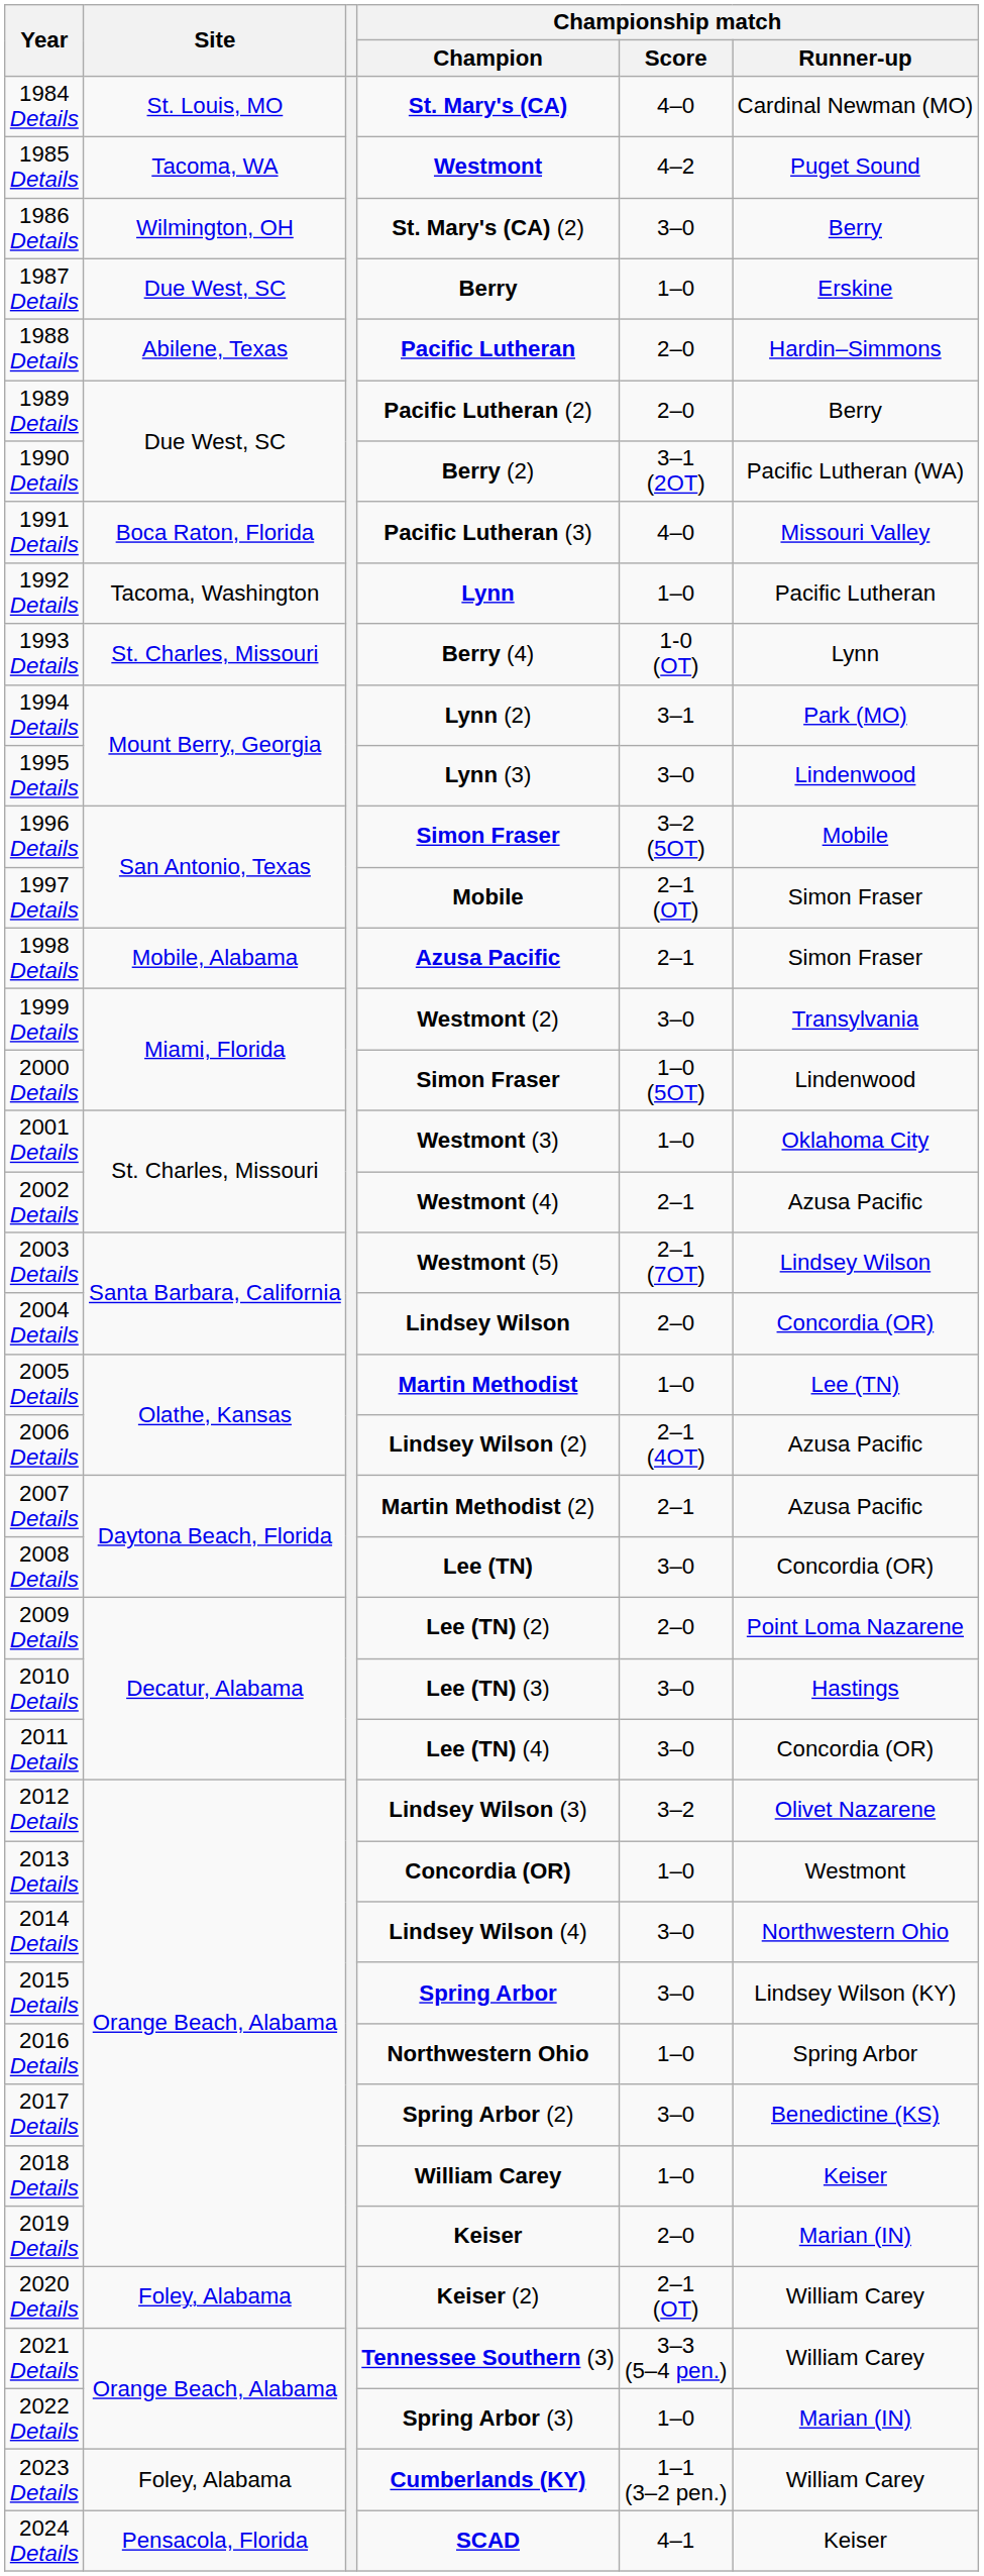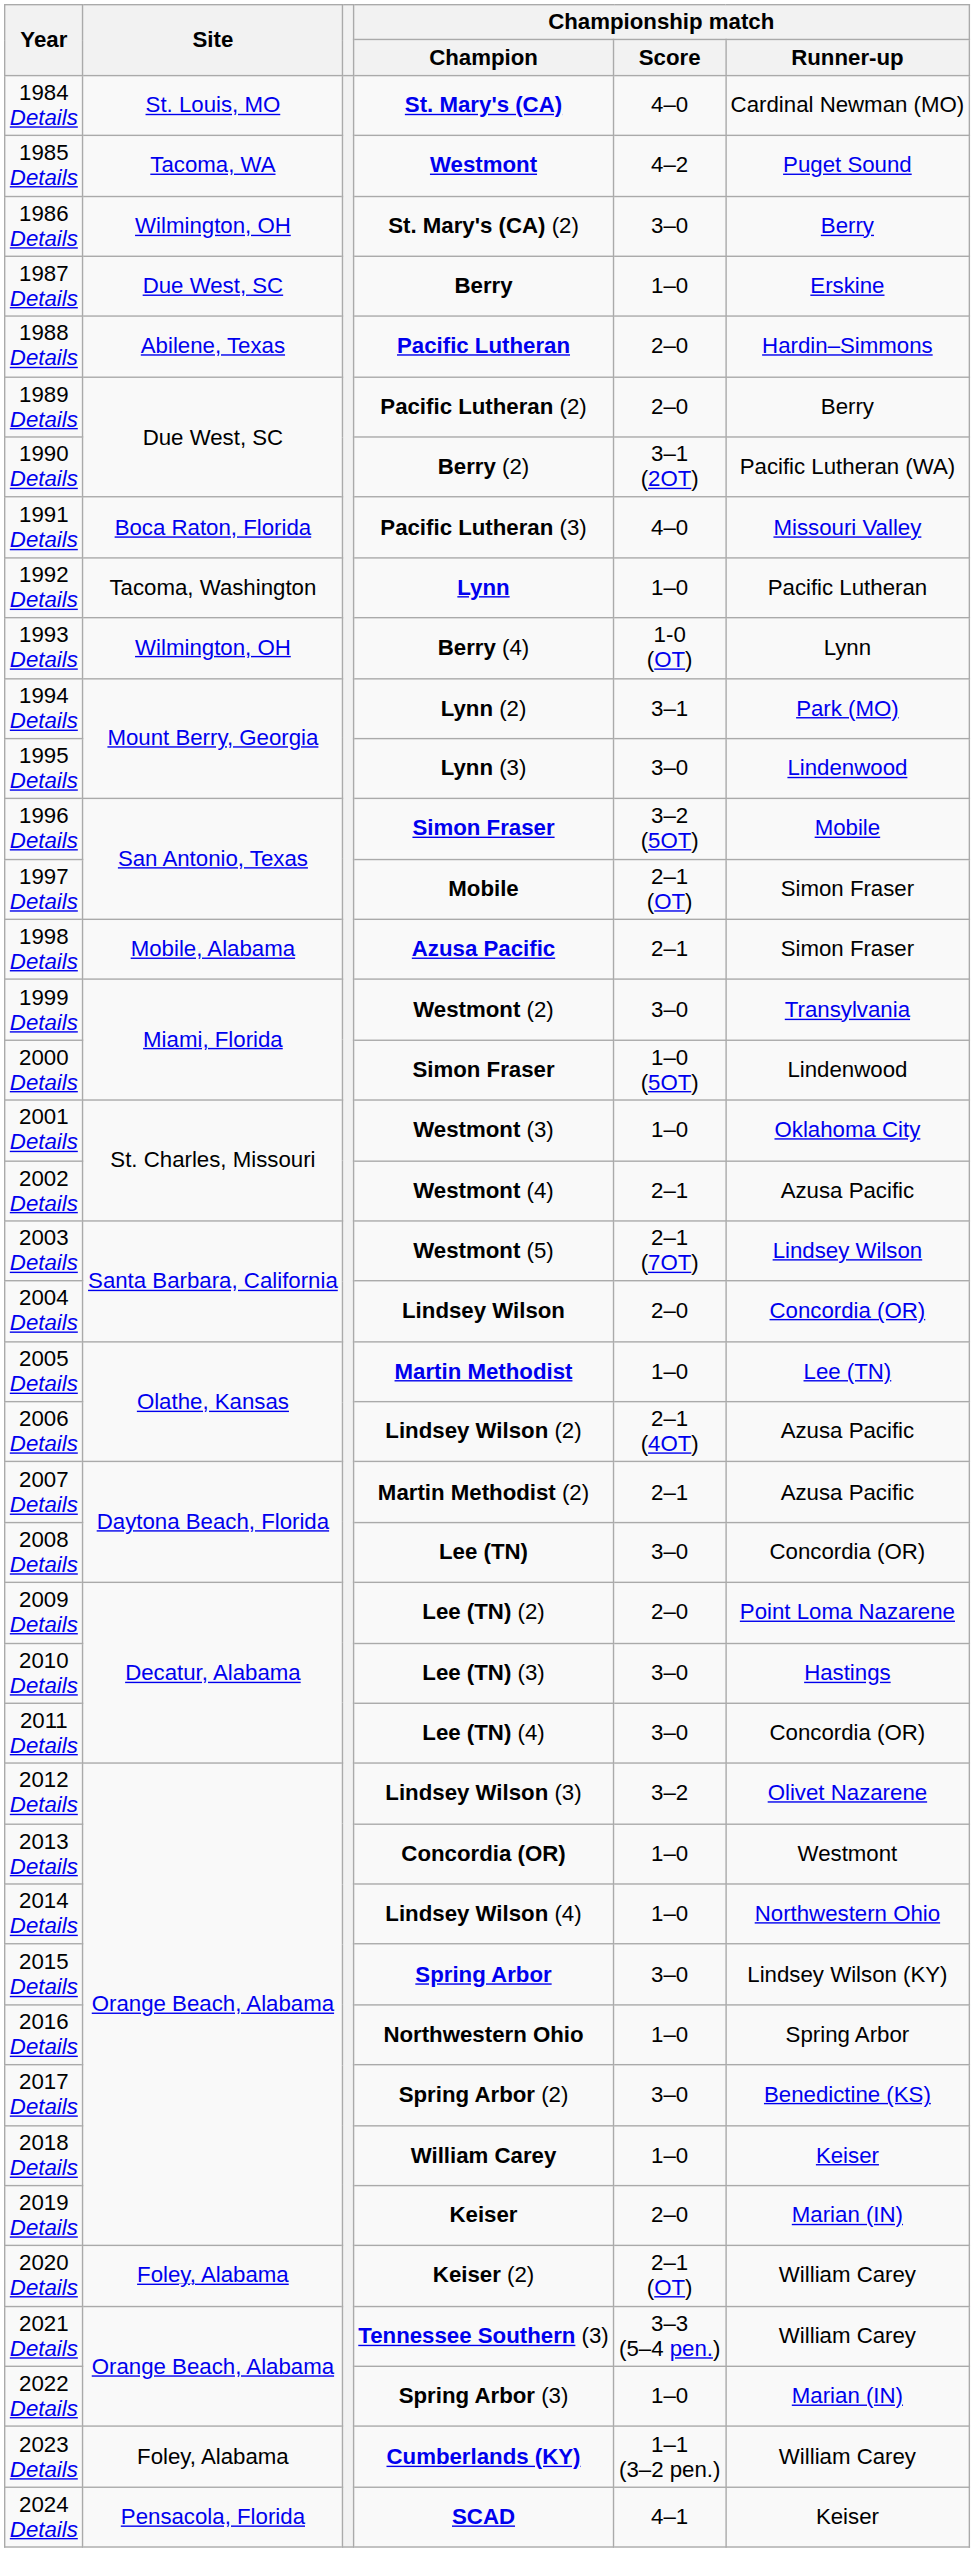1993 Details | Site: St. Charles, Missouri -> Wilmington, OH
2014 Details | Championship match / Score: 3–0 -> 1–0
